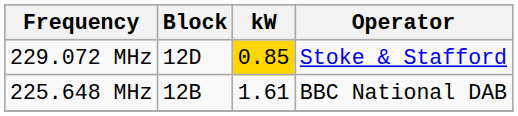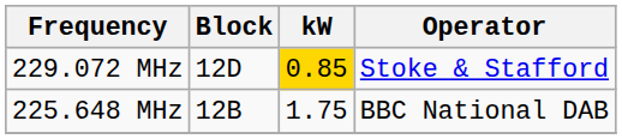225.648 MHz | kW: 1.61 -> 1.75
